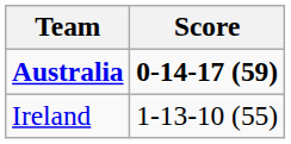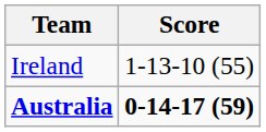rows swapped: Ireland <-> Australia
